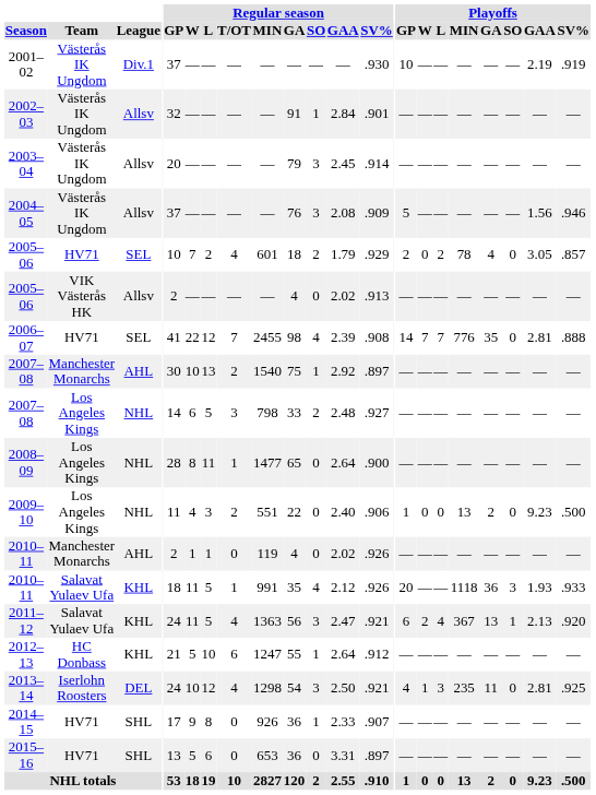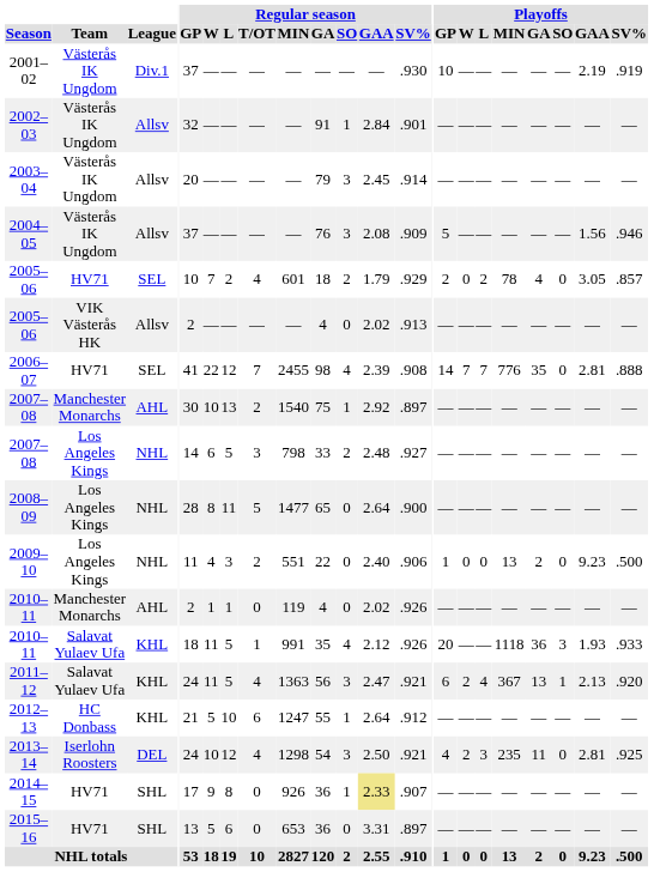2008–09 | Regular season / T/OT: 1 -> 5
2013–14 | Playoffs / W: 1 -> 2
2014–15 | Regular season / GAA: no background -> khaki background
